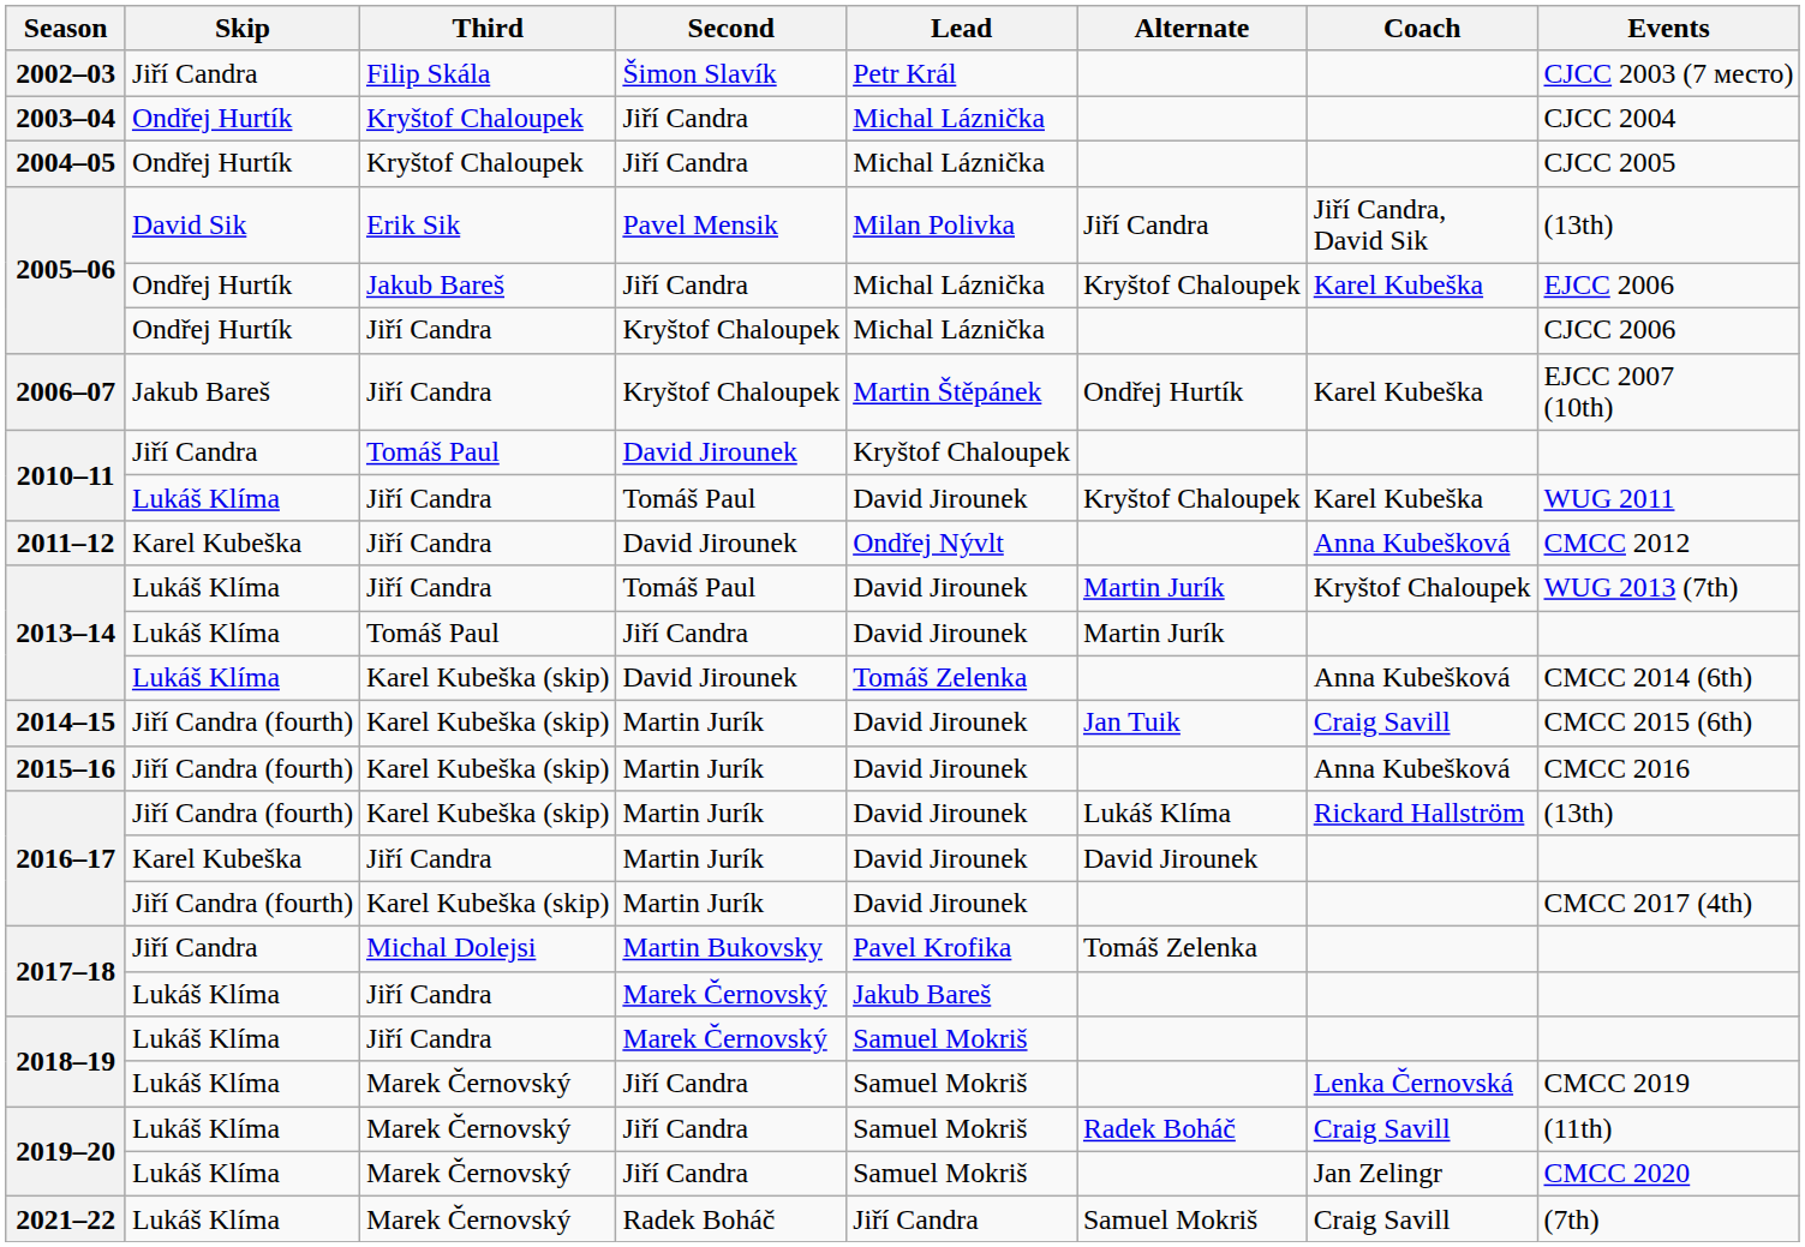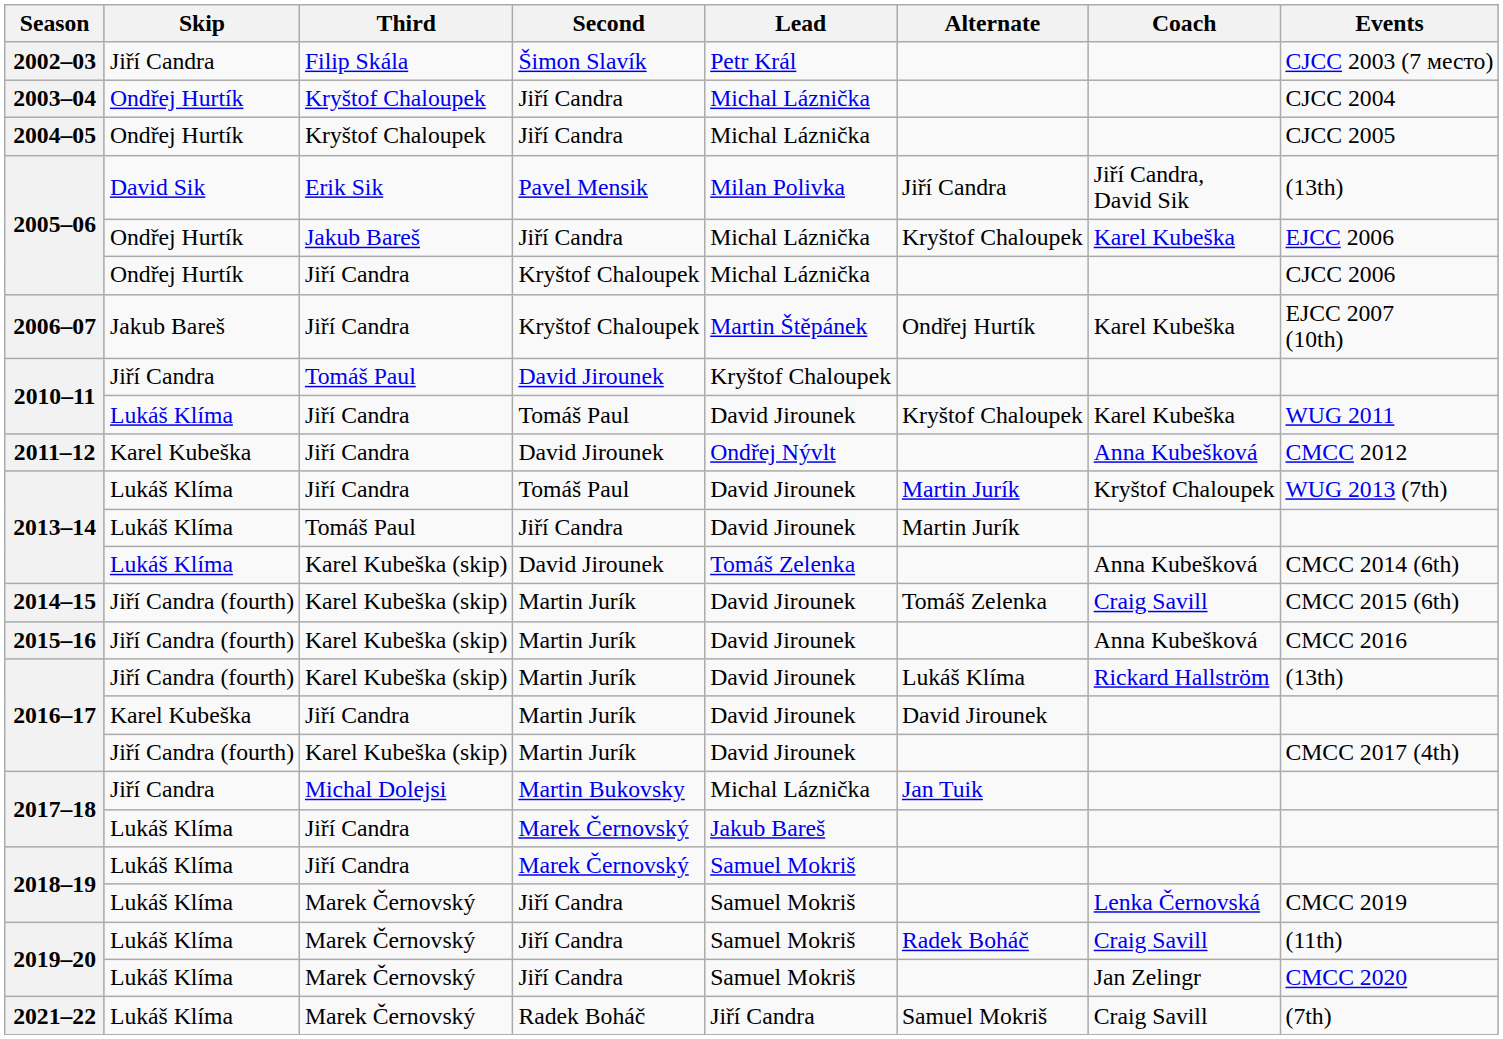2014–15 | Alternate: Jan Tuik -> Tomáš Zelenka
2017–18 / Michal Dolejsi | Lead: Pavel Krofika -> Michal Láznička
2017–18 / Michal Dolejsi | Alternate: Tomáš Zelenka -> Jan Tuik
